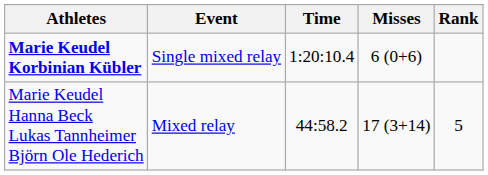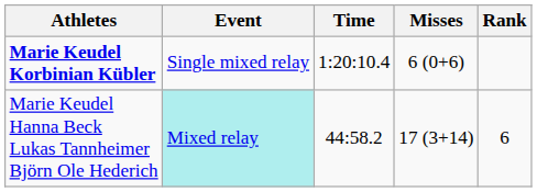Marie Keudel Hanna Beck Lukas Tannheimer Björn Ole Hederich | Event: no background -> paleturquoise background
Marie Keudel Hanna Beck Lukas Tannheimer Björn Ole Hederich | Rank: 5 -> 6
